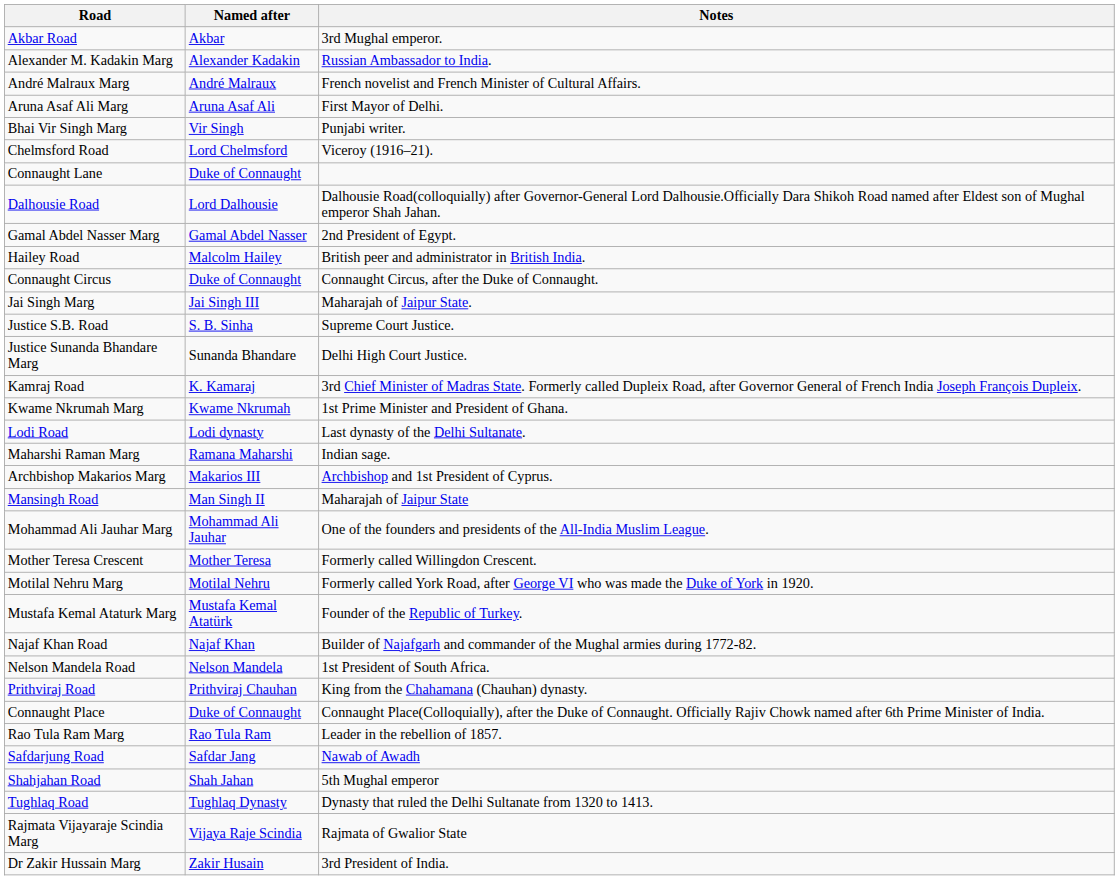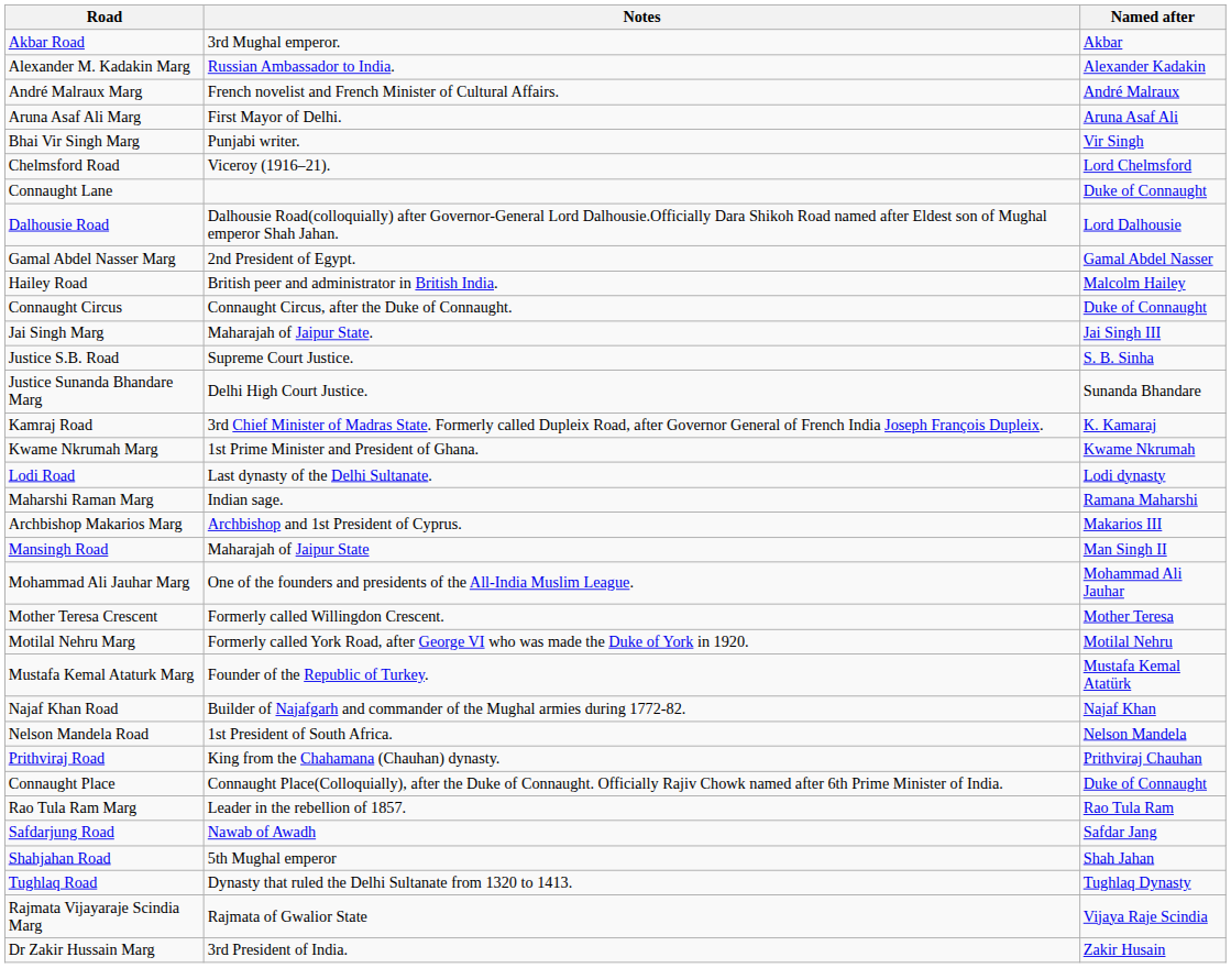columns swapped: Named after <-> Notes
